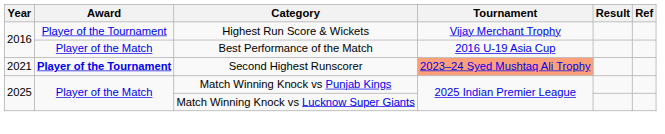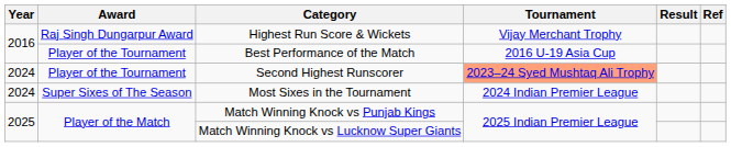Highest Run Score & Wickets | Award: Player of the Tournament -> Raj Singh Dungarpur Award
Best Performance of the Match | Award: Player of the Match -> Player of the Tournament
Second Highest Runscorer | Year: 2021 -> 2024
Second Highest Runscorer | Award: bold -> normal
+ row: 2024 | Super Sixes of The Season | Most Sixes in the Tournament | 2024 Indian Premier League
